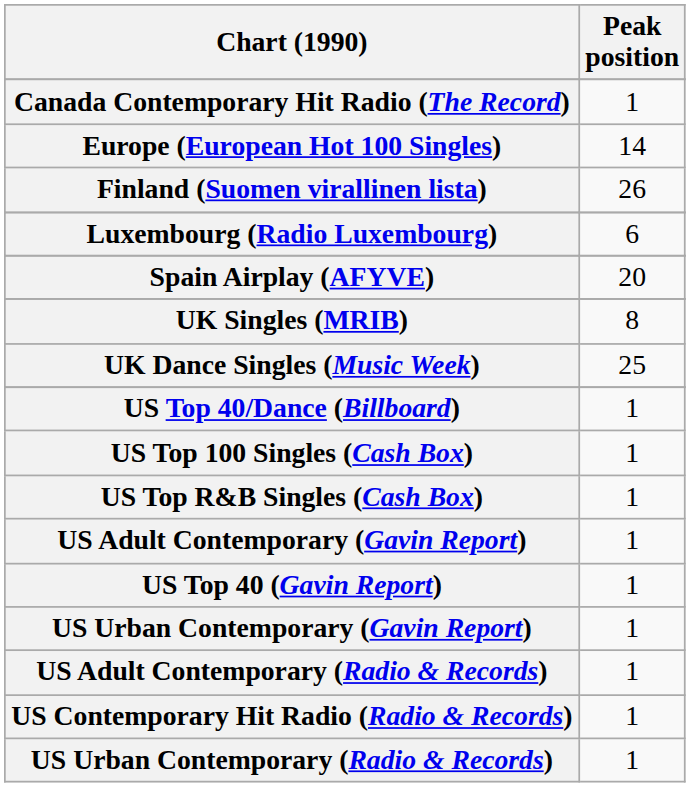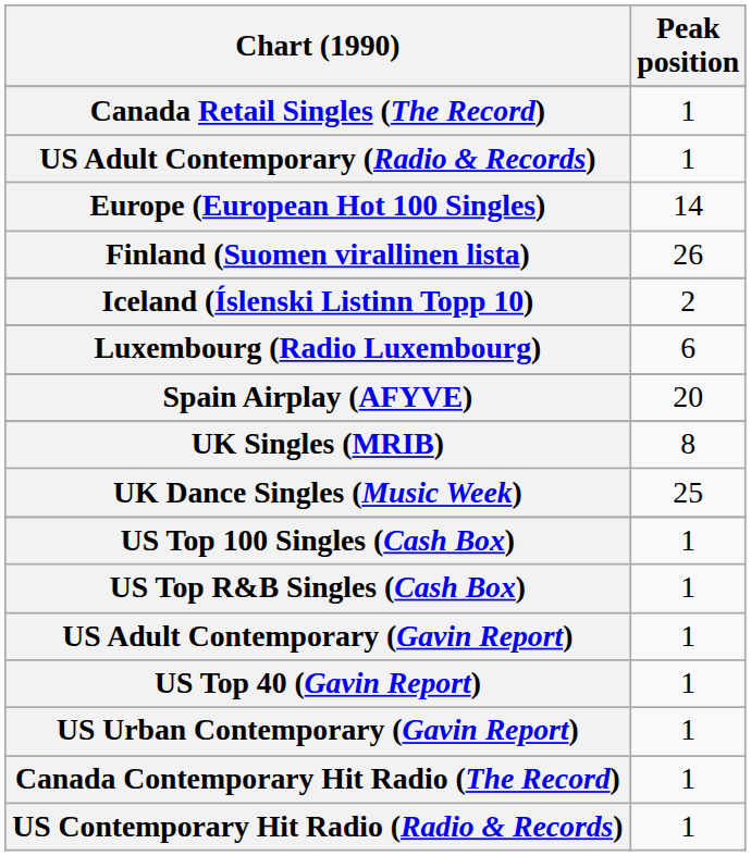+ row: Canada Retail Singles (The Record) | 1
rows swapped: Canada Contemporary Hit Radio (The Record) <-> US Adult Contemporary (Radio & Records)
+ row: Iceland (Íslenski Listinn Topp 10) | 2
- row: US Top 40/Dance (Billboard) | 1
- row: US Urban Contemporary (Radio & Records) | 1
